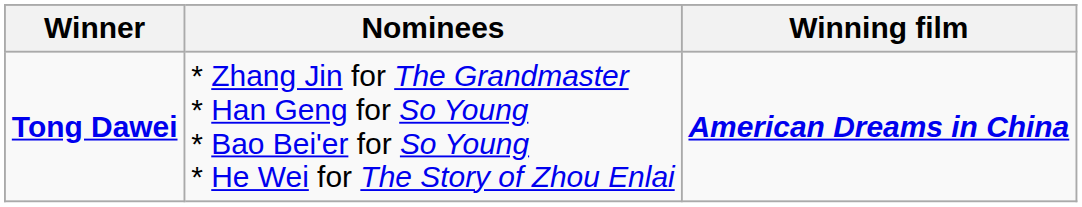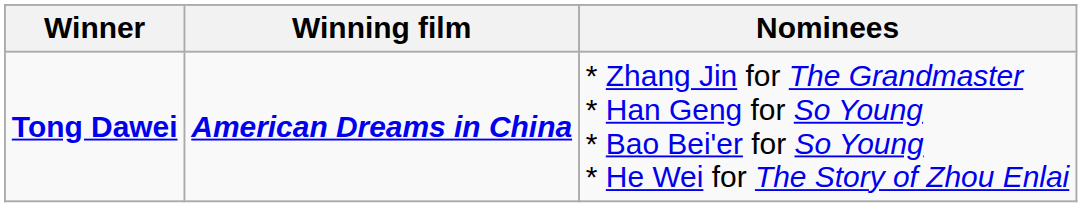columns swapped: Winning film <-> Nominees
